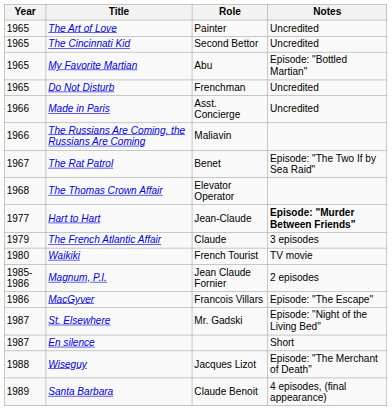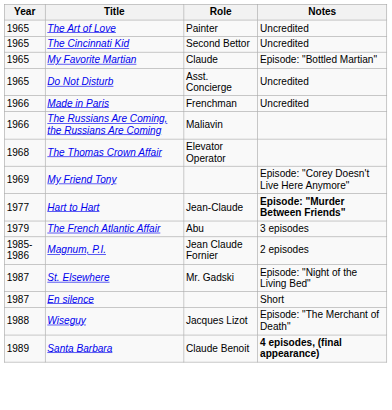My Favorite Martian | Role: Abu -> Claude
Do Not Disturb | Role: Frenchman -> Asst. Concierge
Made in Paris | Role: Asst. Concierge -> Frenchman
- row: 1967 | The Rat Patrol | Benet | Episode: "The Two If by Sea Raid"
+ row: 1969 | My Friend Tony | Episode: "Corey Doesn't Live Here Anymore"
The French Atlantic Affair | Role: Claude -> Abu
- row: 1980 | Waikiki | French Tourist | TV movie
- row: 1986 | MacGyver | Francois Villars | Episode: "The Escape"
Santa Barbara | Notes: normal -> bold
